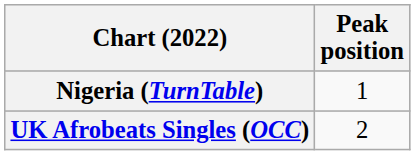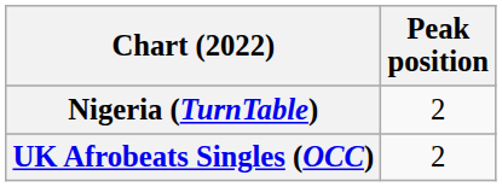Nigeria (TurnTable) | Peak position: 1 -> 2
